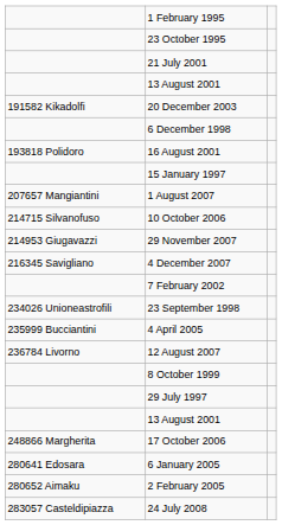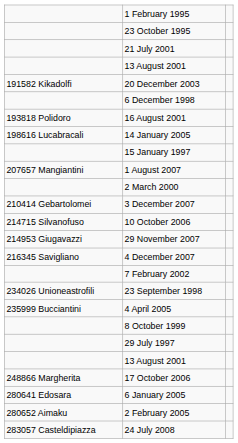+ row: 198616 Lucabracali | 14 January 2005
+ row: 2 March 2000
+ row: 210414 Gebartolomei | 3 December 2007
- row: 236784 Livorno | 12 August 2007
